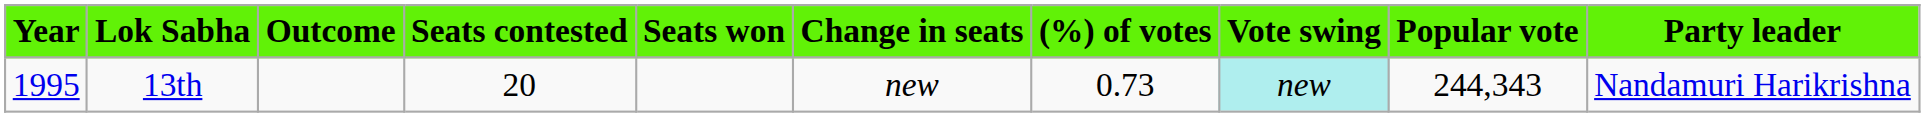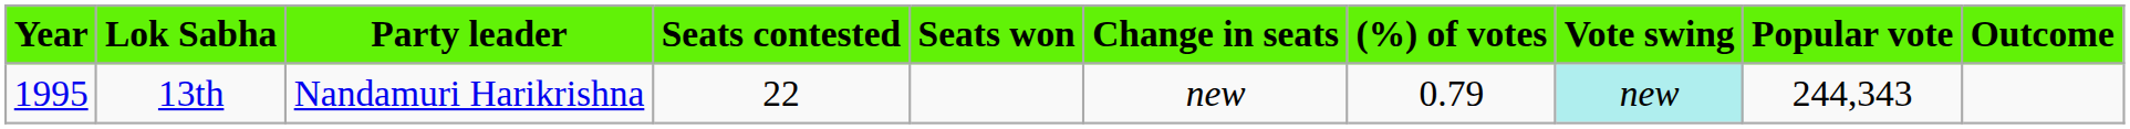columns swapped: Party leader <-> Outcome
13th | Seats contested: 20 -> 22
13th | (%) of votes: 0.73 -> 0.79
